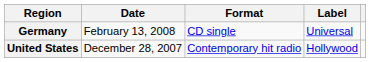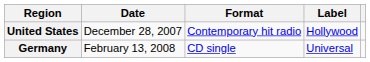rows swapped: United States <-> Germany
